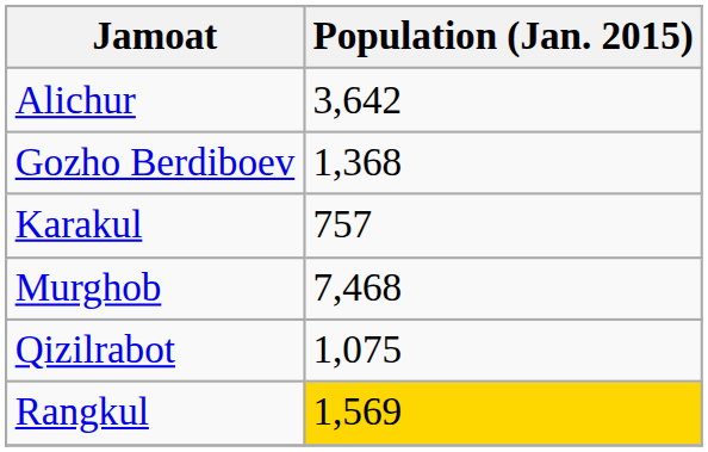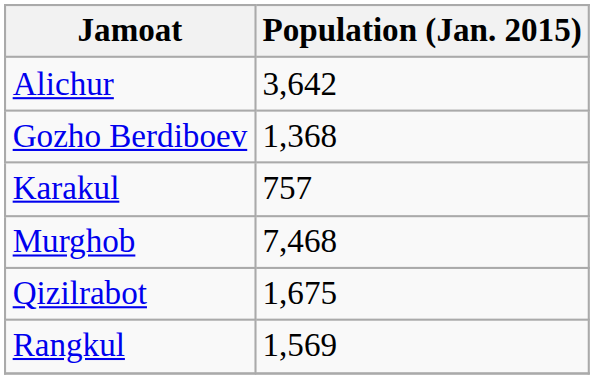Qizilrabot | Population (Jan. 2015): 1,075 -> 1,675
Rangkul | Population (Jan. 2015): gold background -> no background
